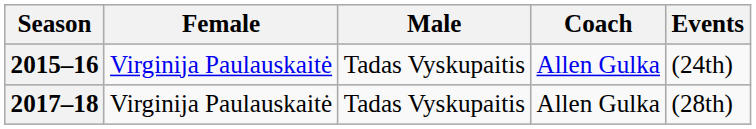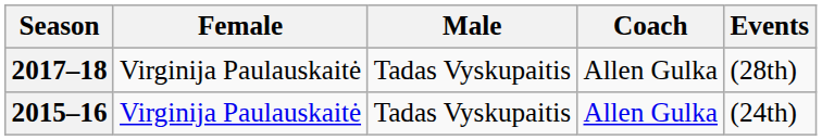rows swapped: 2015–16 <-> 2017–18
